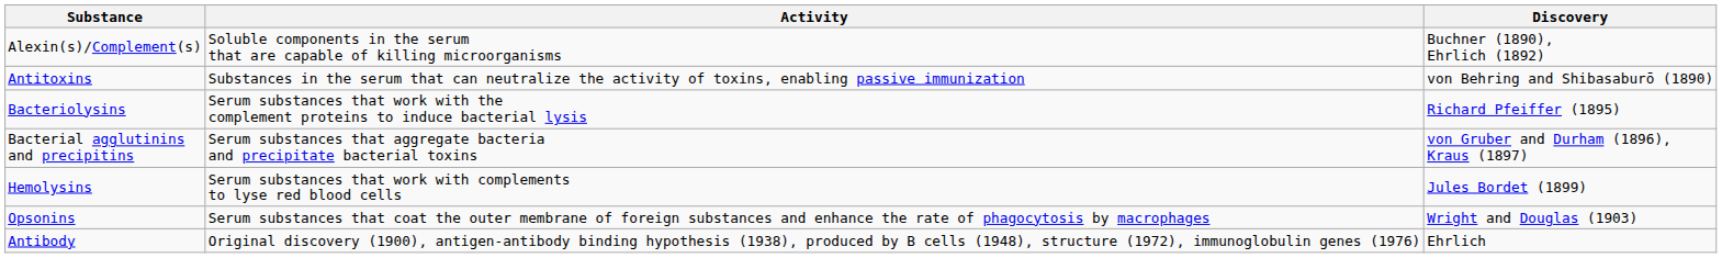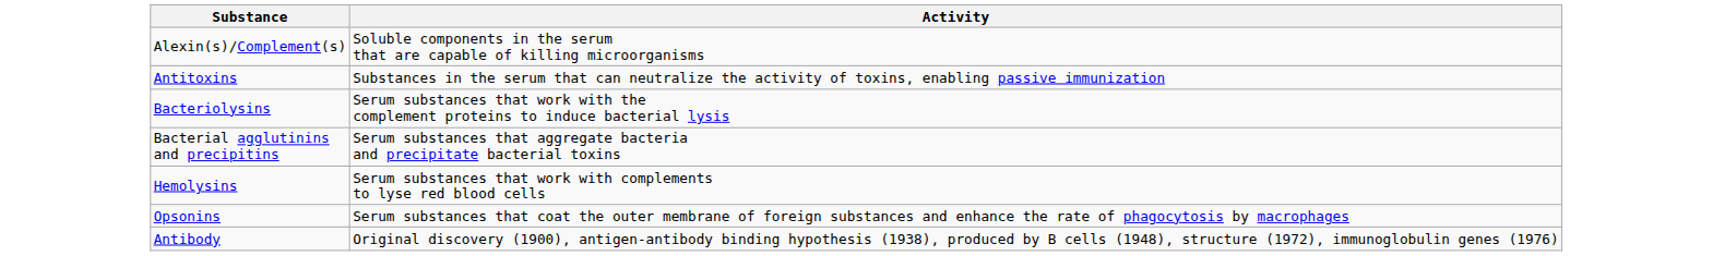- column: Discovery | Buchner (1890), Ehrlich (1892) | von Behring and Shibasaburō (1890) | Richard Pfeiffer (1895) | von Gruber and Durham (1896), Kraus (1897) | Jules Bordet (1899) | Wright and Douglas (1903) | Ehrlich
